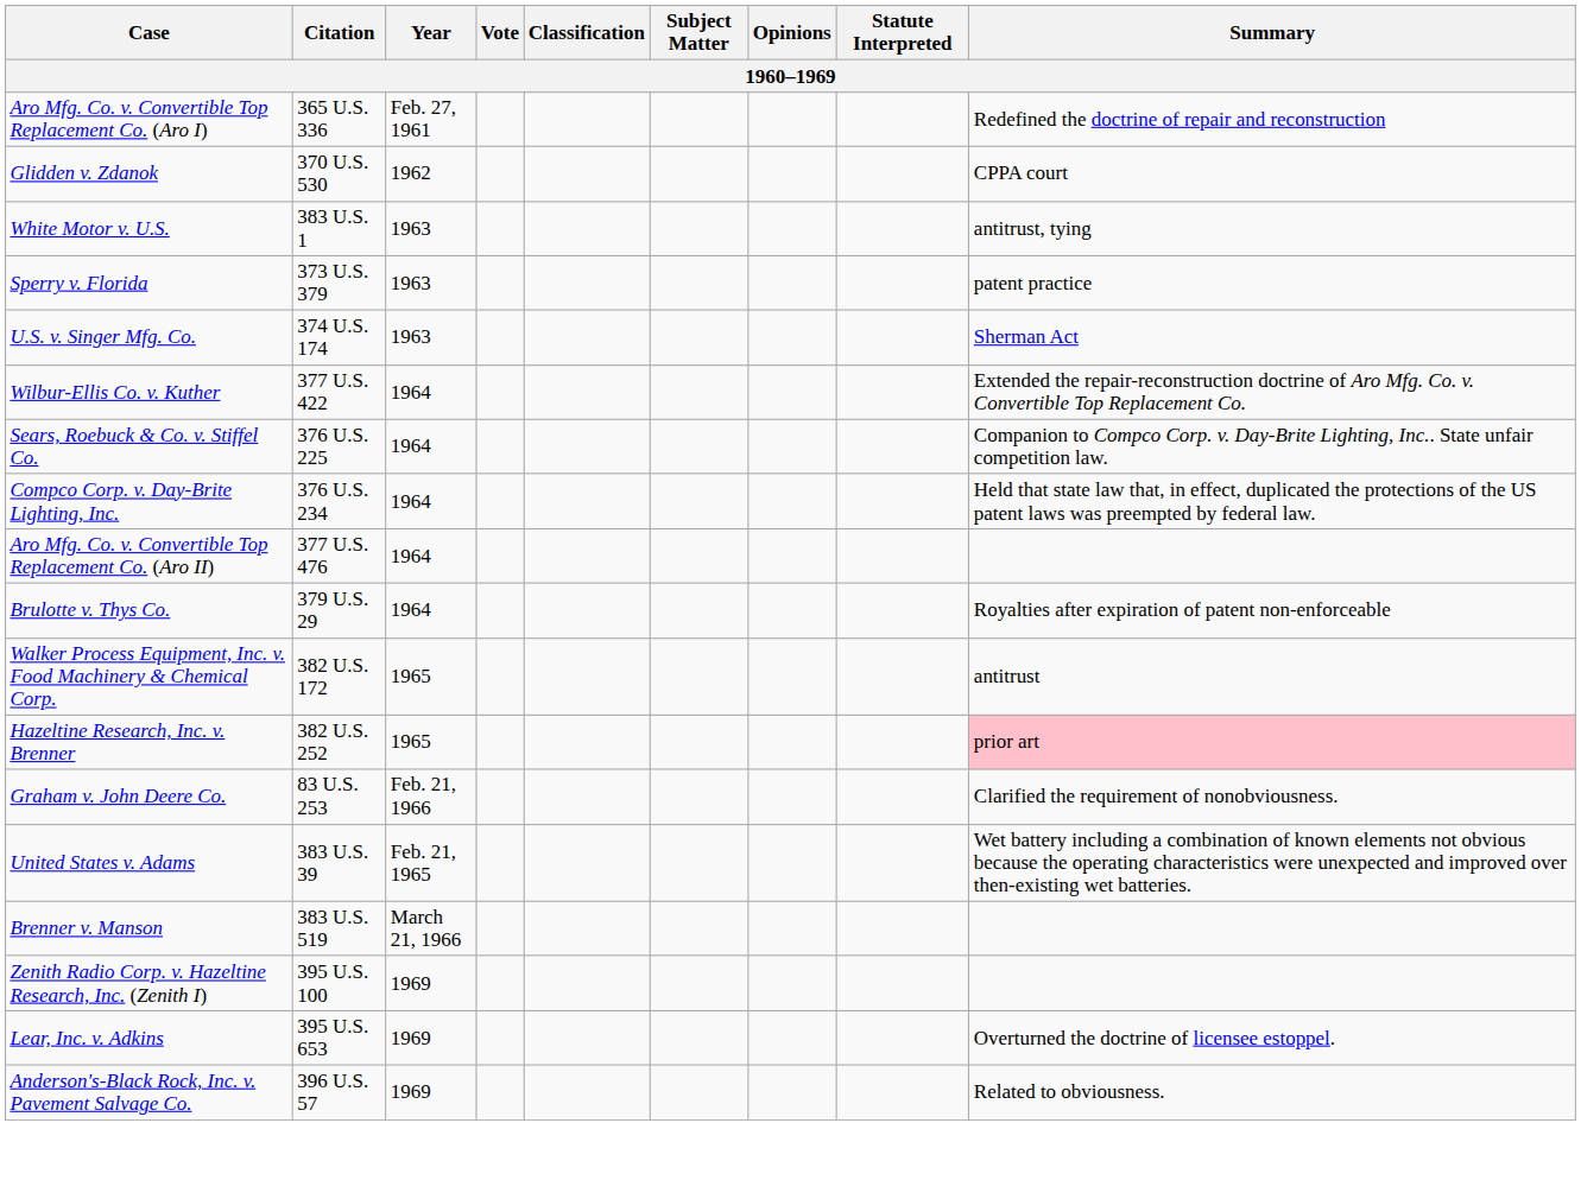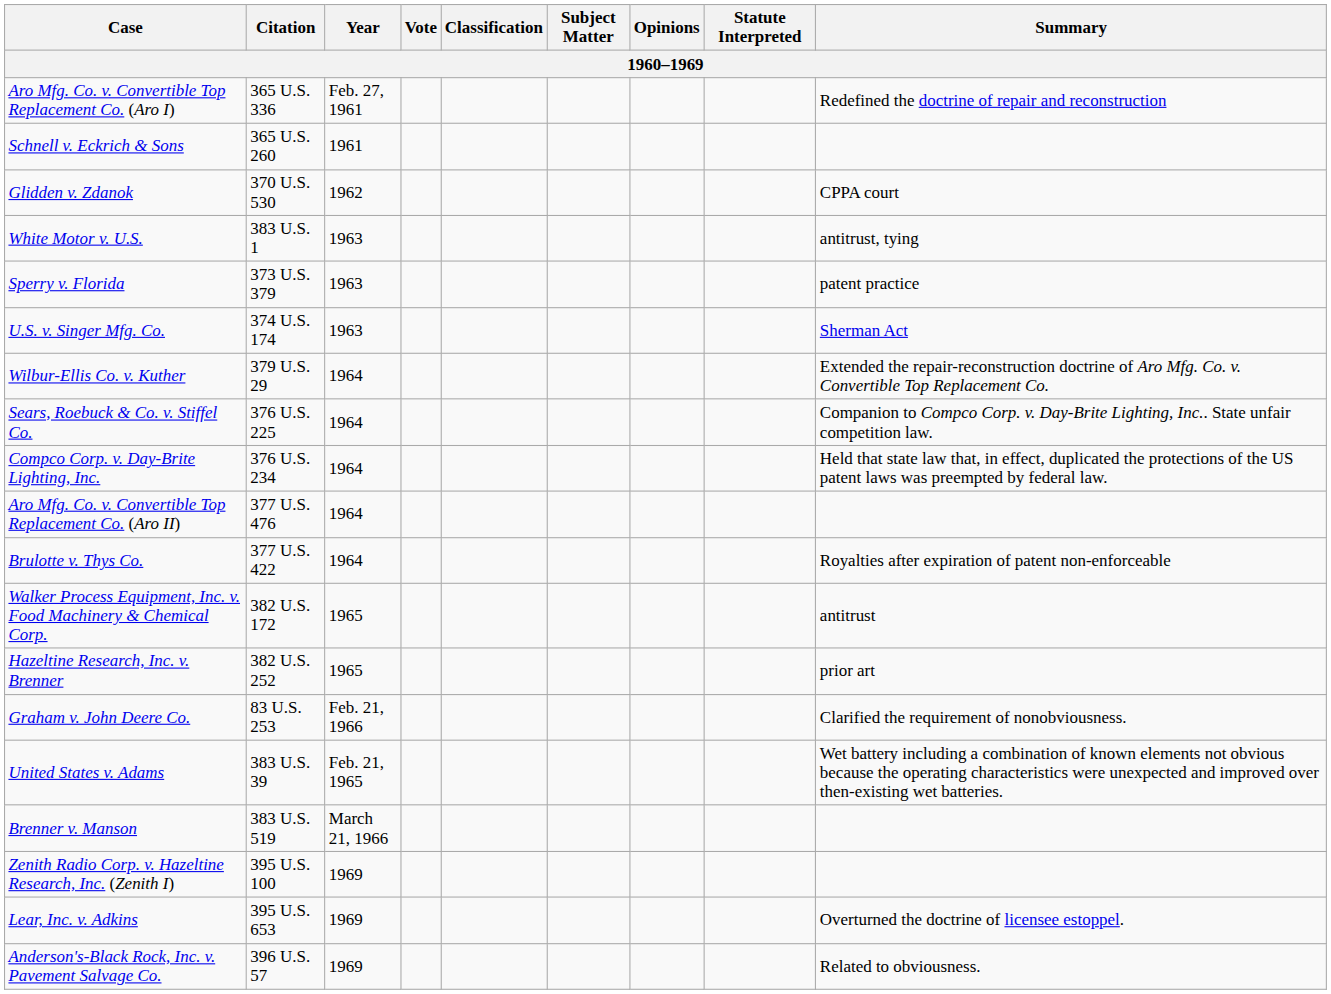+ row: Schnell v. Eckrich & Sons | 365 U.S. 260 | 1961
Wilbur-Ellis Co. v. Kuther | Citation: 377 U.S. 422 -> 379 U.S. 29
Brulotte v. Thys Co. | Citation: 379 U.S. 29 -> 377 U.S. 422
Hazeltine Research, Inc. v. Brenner | Summary: pink background -> no background
